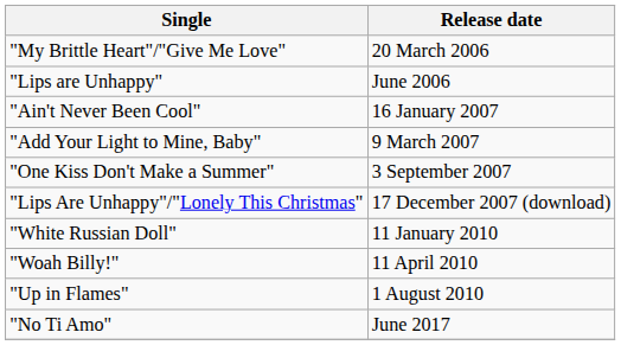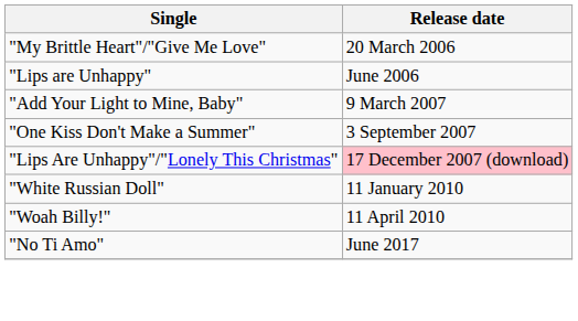- row: "Ain't Never Been Cool" | 16 January 2007
"Lips Are Unhappy"/"Lonely This Christmas" | Release date: no background -> pink background
- row: "Up in Flames" | 1 August 2010
